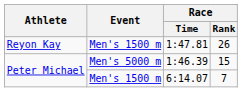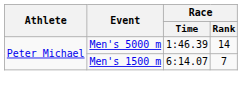- row: Reyon Kay | Men's 1500 m | 1:47.81 | 26
1:46.39 | Race / Rank: 15 -> 14
